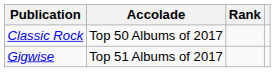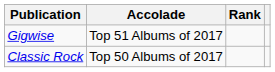rows swapped: Classic Rock <-> Gigwise
